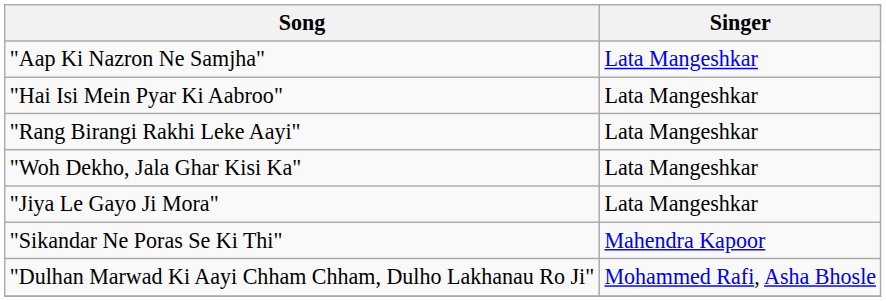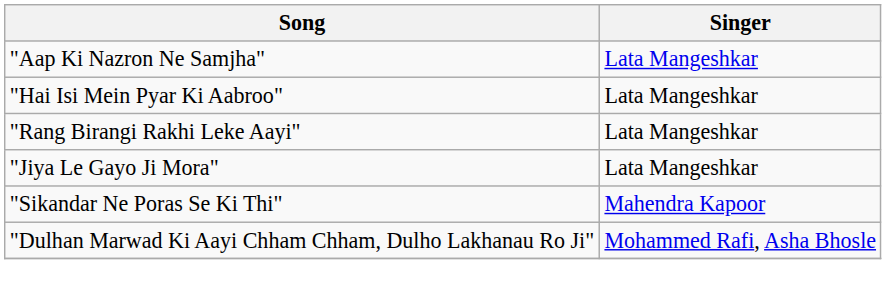- row: "Woh Dekho, Jala Ghar Kisi Ka" | Lata Mangeshkar
